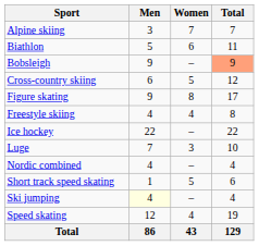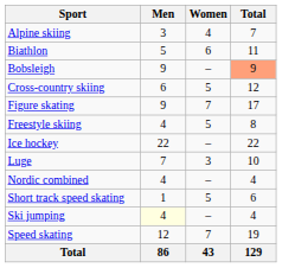Alpine skiing | Women: 7 -> 4
Figure skating | Women: 8 -> 7
Freestyle skiing | Women: 4 -> 5
Speed skating | Women: 4 -> 7
